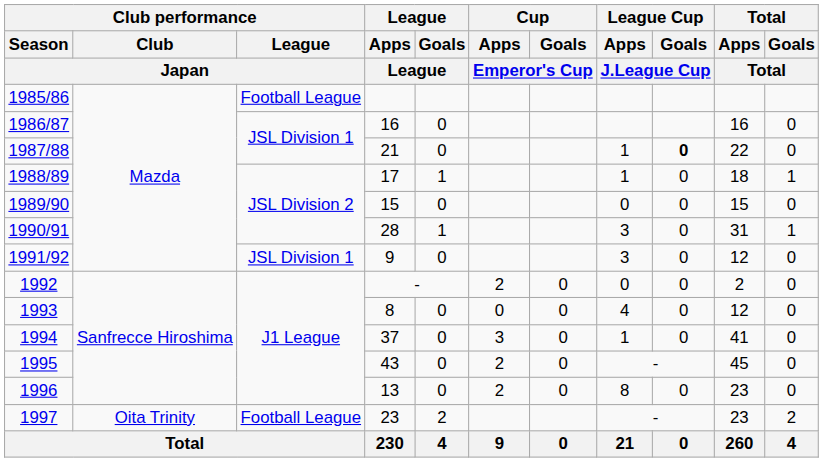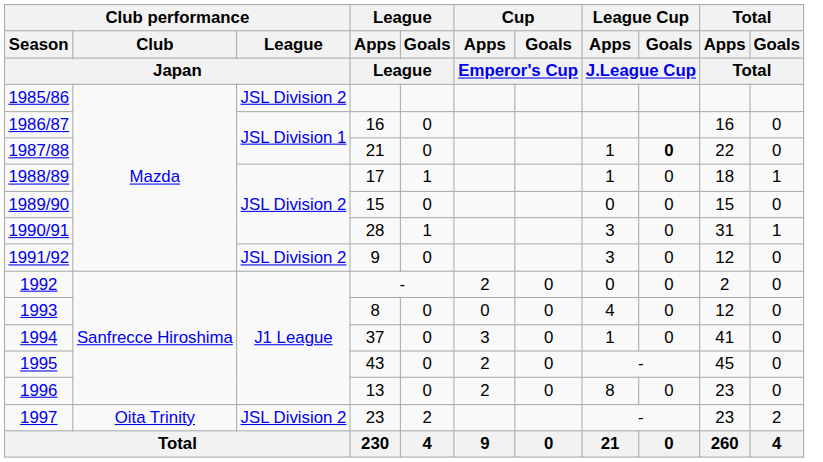1985/86 | Club performance / League / Japan: Football League -> JSL Division 2
1991/92 | Club performance / League / Japan: JSL Division 1 -> JSL Division 2
1997 | Club performance / League / Japan: Football League -> JSL Division 2
